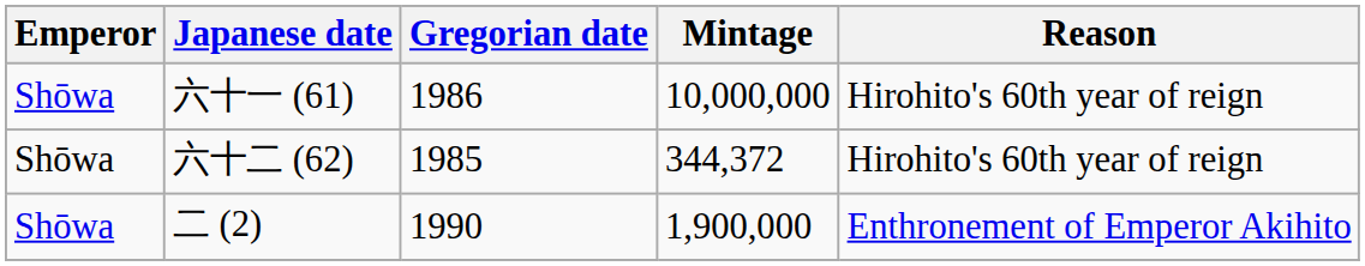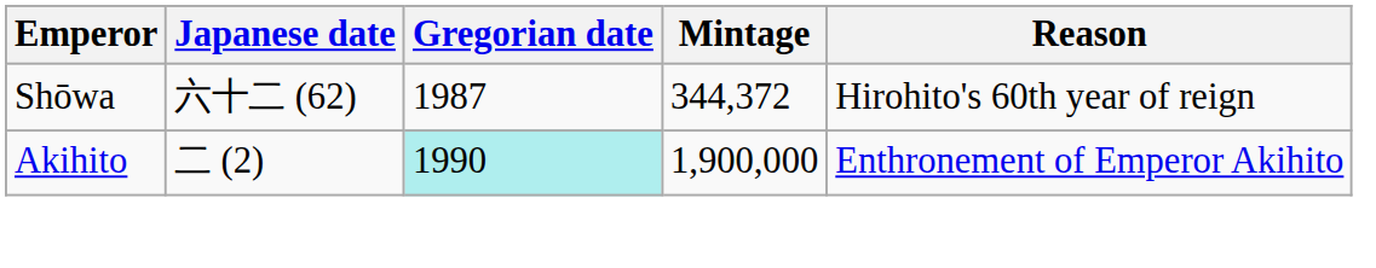- row: Shōwa | 六十一 (61) | 1986 | 10,000,000 | Hirohito's 60th year of reign
六十二 (62) | Gregorian date: 1985 -> 1987
二 (2) | Emperor: Shōwa -> Akihito
二 (2) | Gregorian date: no background -> paleturquoise background
